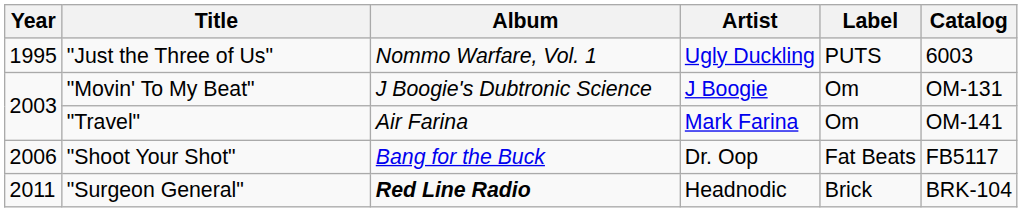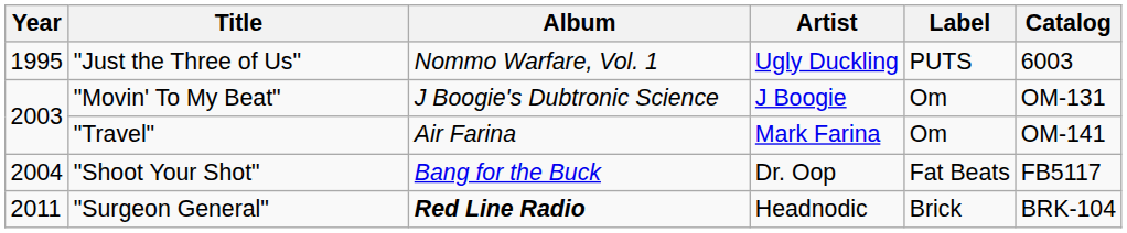"Shoot Your Shot" | Year: 2006 -> 2004
